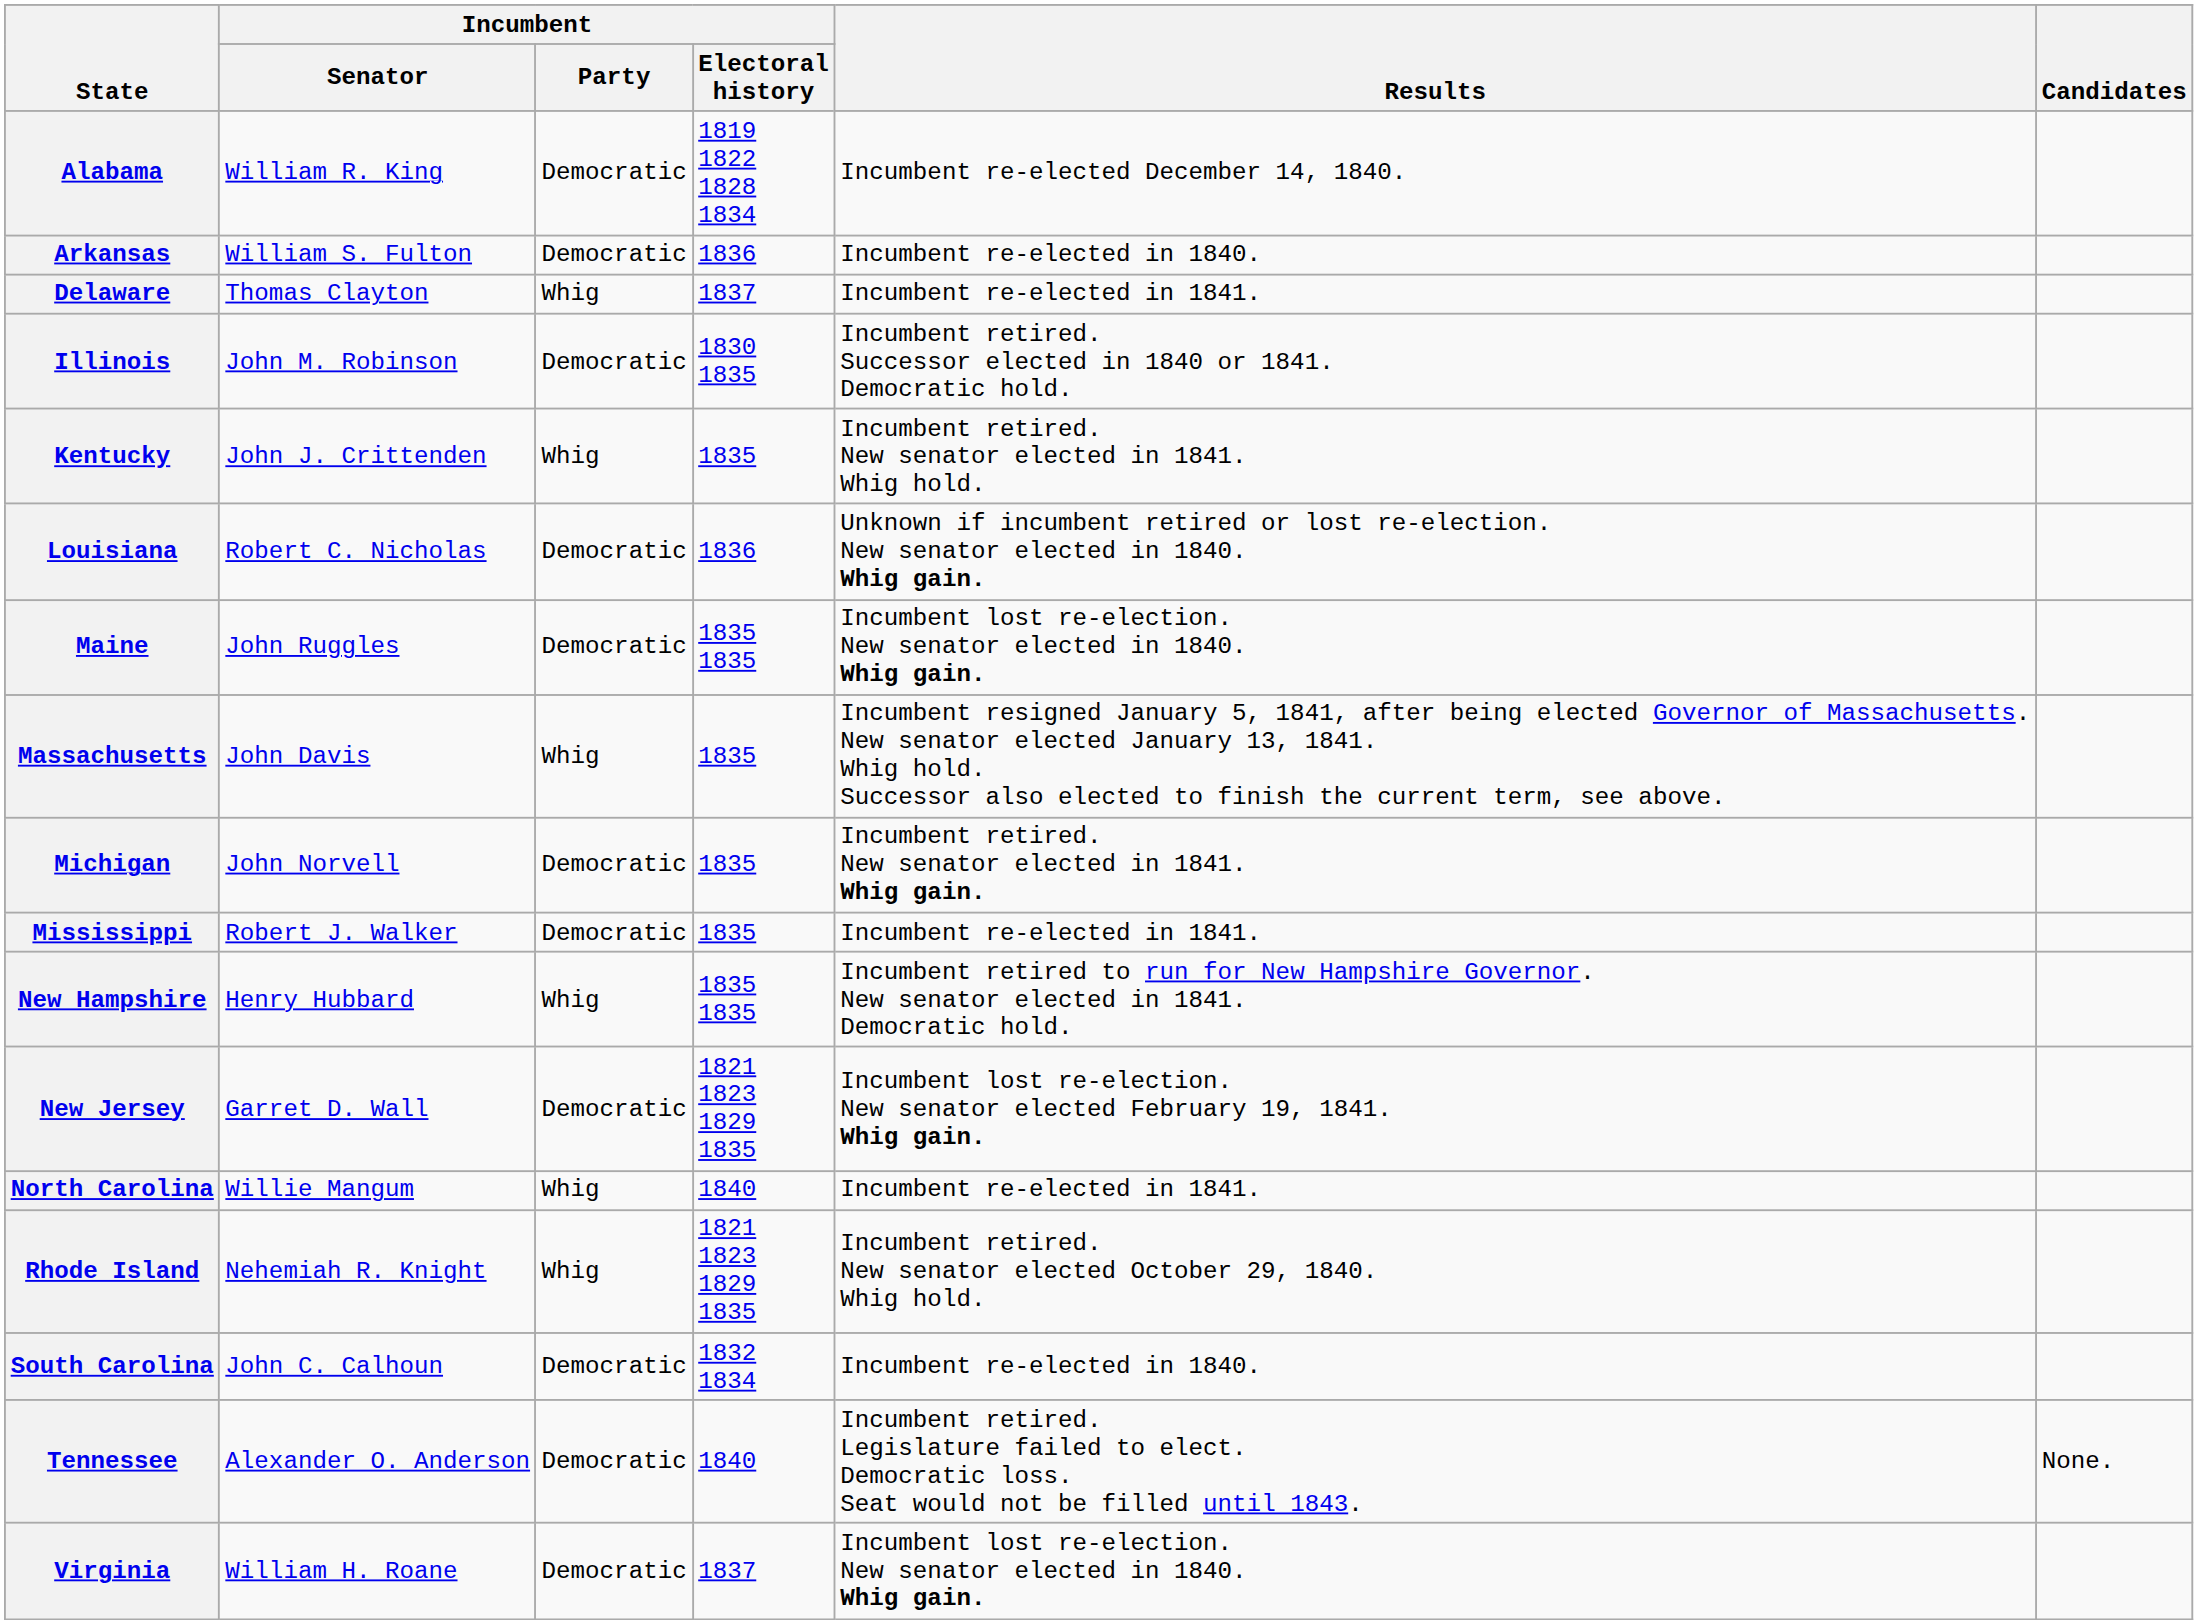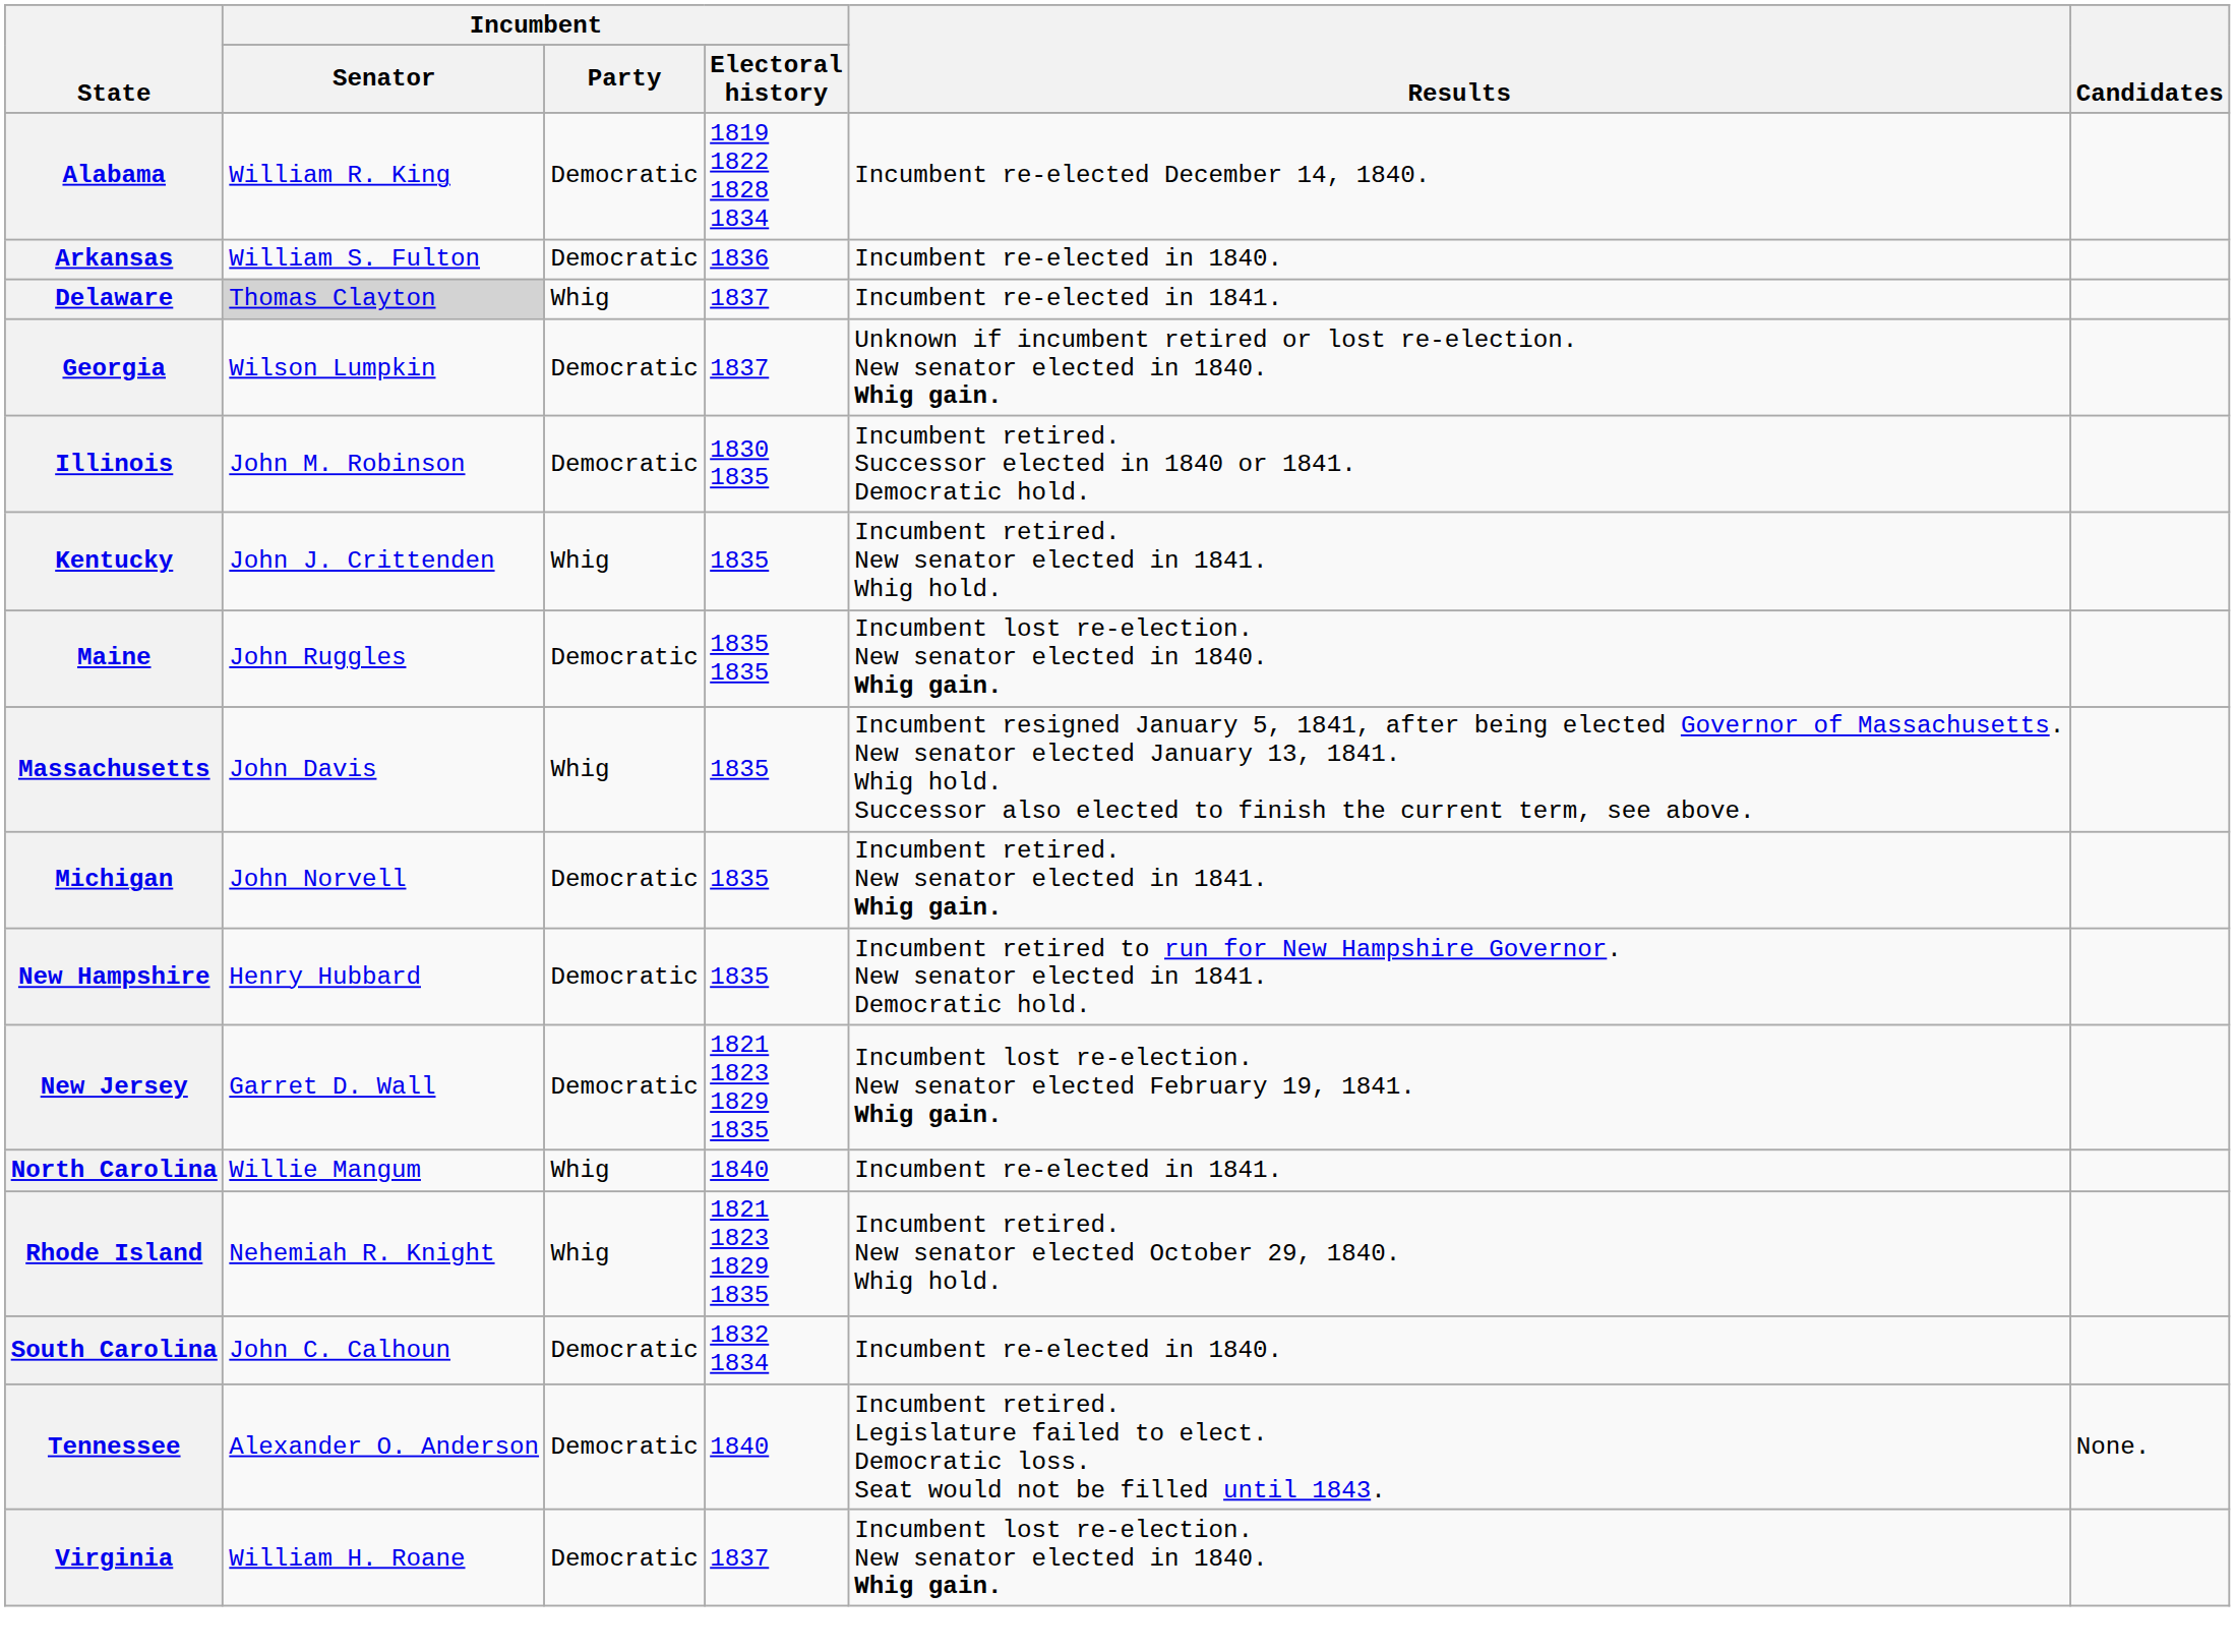Delaware | Incumbent / Senator: no background -> lightgrey background
+ row: Georgia | Wilson Lumpkin | Democratic | 1837 | Unknown if incumbent retired or lost re-election. New senator elected in 1840. Whig gain.
- row: Louisiana | Robert C. Nicholas | Democratic | 1836 | Unknown if incumbent retired or lost re-election. New senator elected in 1840. Whig gain.
- row: Mississippi | Robert J. Walker | Democratic | 1835 | Incumbent re-elected in 1841.
New Hampshire | Incumbent / Party: Whig -> Democratic
New Hampshire | Incumbent / Electoral history: 1835 1835 -> 1835
